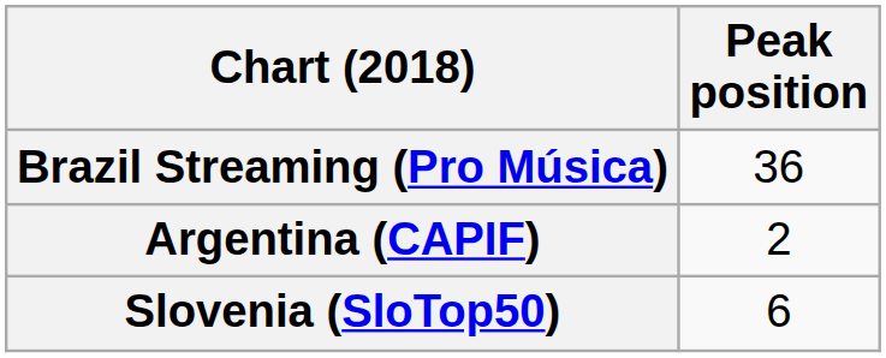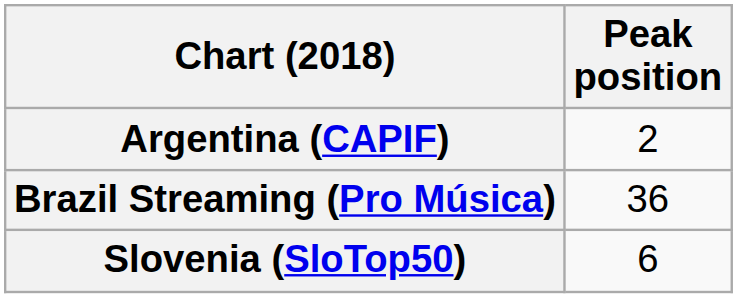rows swapped: Argentina (CAPIF) <-> Brazil Streaming (Pro Música)
